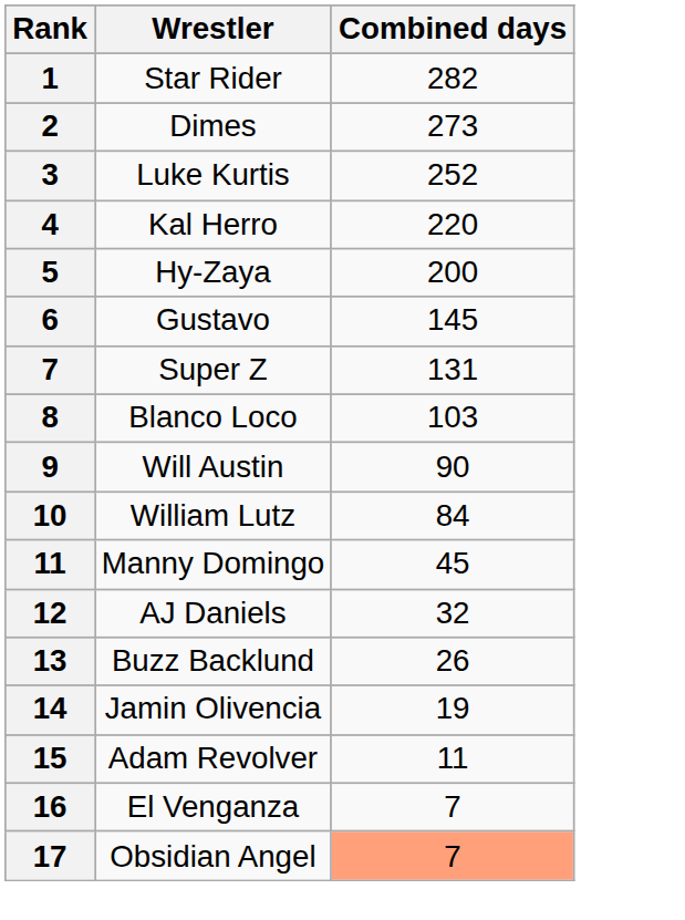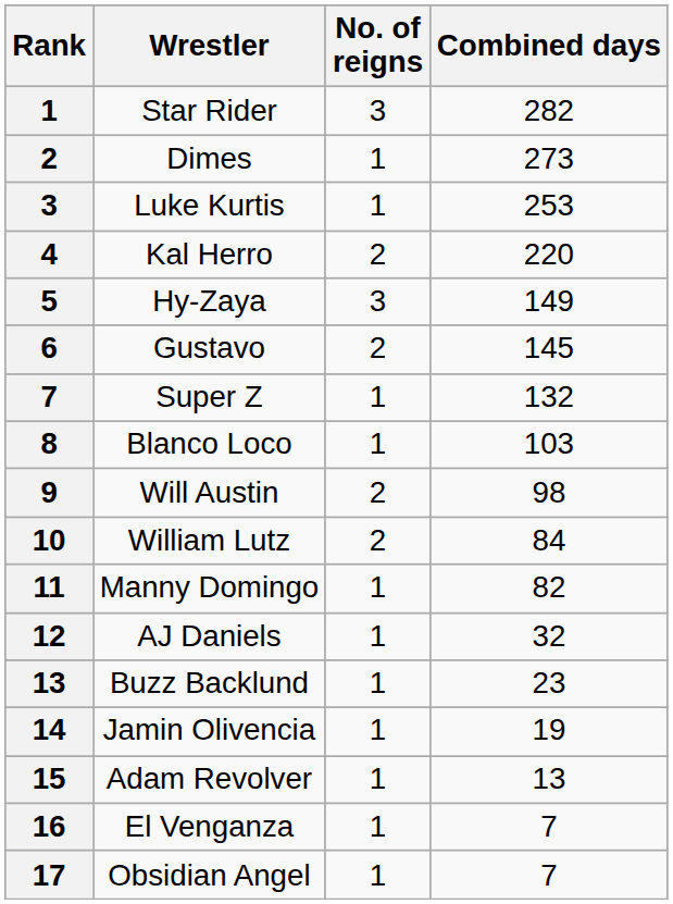+ column: No. of reigns | 3 | 1 | 1 | 2 | 3 | 2 | 1 | 1 | 2 | 2 | 1 | 1 | 1 | 1 | 1 | 1 | 1
Luke Kurtis | Combined days: 252 -> 253
Hy-Zaya | Combined days: 200 -> 149
Super Z | Combined days: 131 -> 132
Will Austin | Combined days: 90 -> 98
Manny Domingo | Combined days: 45 -> 82
Buzz Backlund | Combined days: 26 -> 23
Adam Revolver | Combined days: 11 -> 13
Obsidian Angel | Combined days: lightsalmon background -> no background
